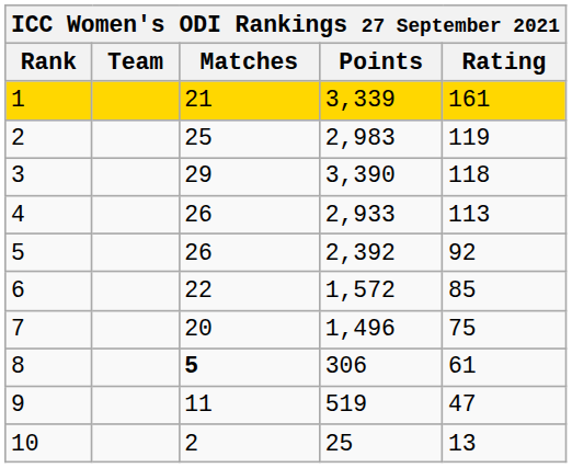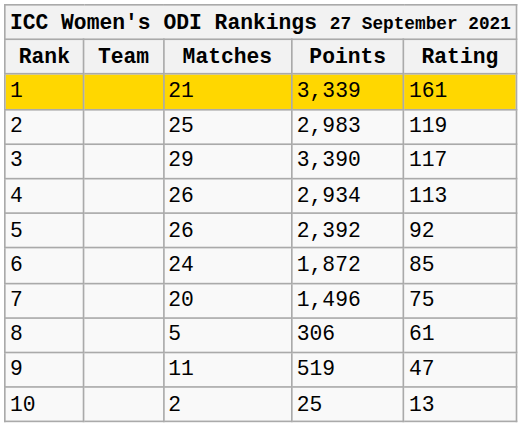3 | Rating: 118 -> 117
4 | Points: 2,933 -> 2,934
6 | Matches: 22 -> 24
6 | Points: 1,572 -> 1,872
8 | Matches: bold -> normal
